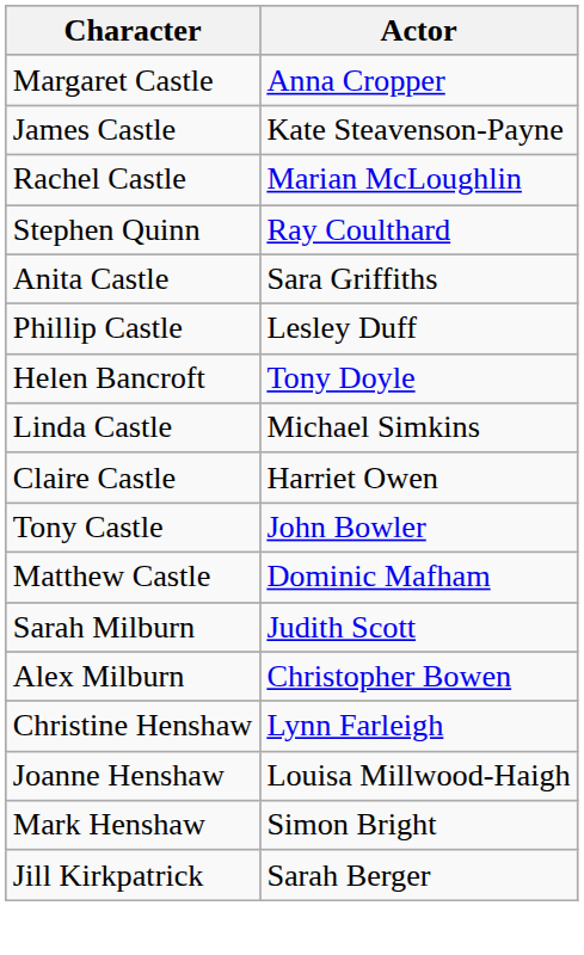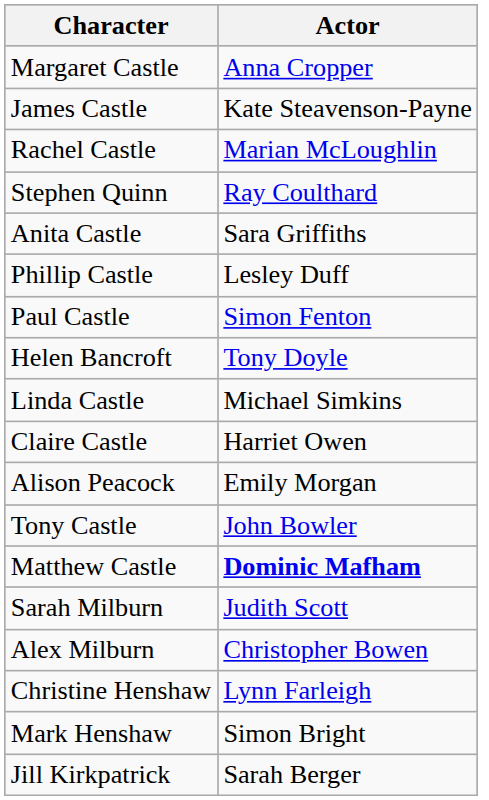+ row: Paul Castle | Simon Fenton
+ row: Alison Peacock | Emily Morgan
Matthew Castle | Actor: normal -> bold
- row: Joanne Henshaw | Louisa Millwood-Haigh
